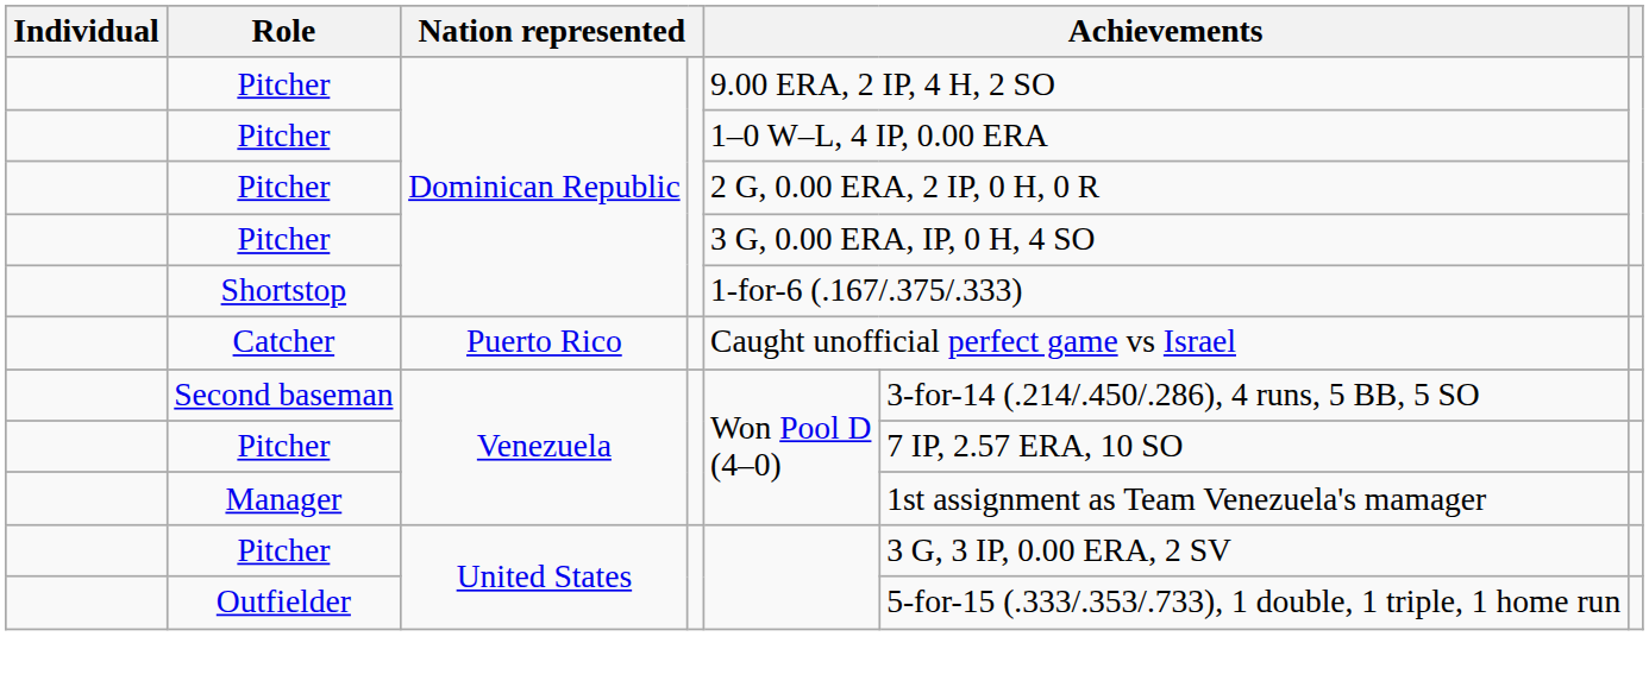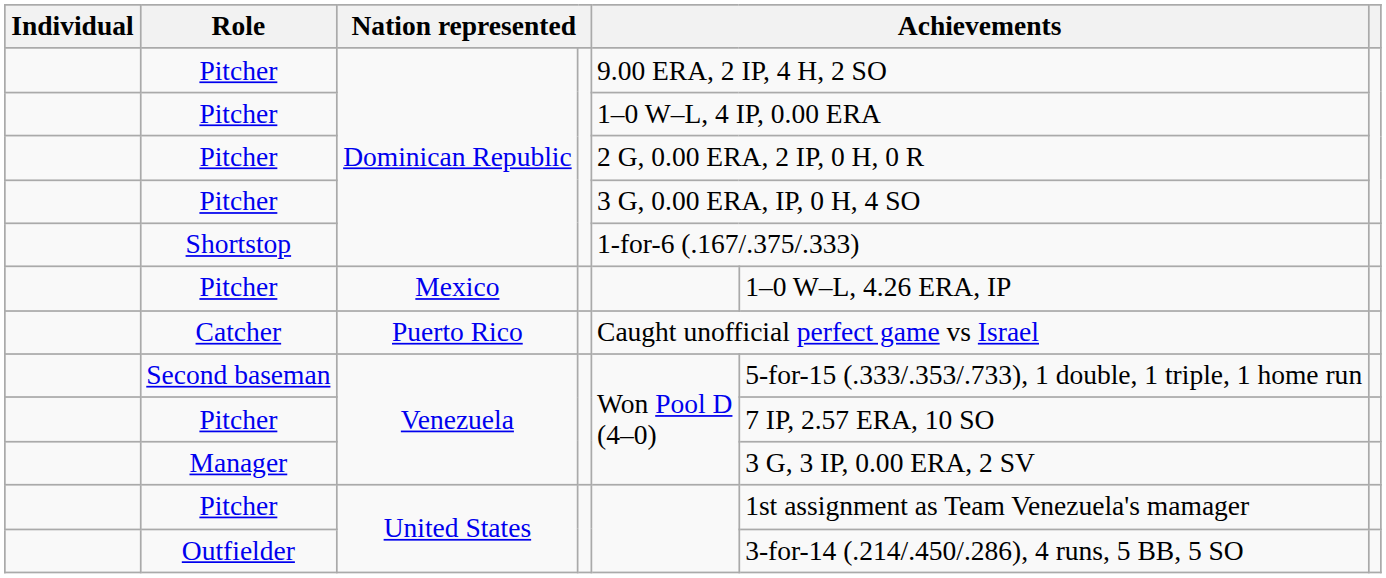+ row: Pitcher | Mexico | 1–0 W–L, 4.26 ERA, IP
Second baseman | column 6: 3-for-14 (.214/.450/.286), 4 runs, 5 BB, 5 SO -> 5-for-15 (.333/.353/.733), 1 double, 1 triple, 1 home run
Manager | column 6: 1st assignment as Team Venezuela's mamager -> 3 G, 3 IP, 0.00 ERA, 2 SV
Pitcher / United States | column 6: 3 G, 3 IP, 0.00 ERA, 2 SV -> 1st assignment as Team Venezuela's mamager
Outfielder | column 6: 5-for-15 (.333/.353/.733), 1 double, 1 triple, 1 home run -> 3-for-14 (.214/.450/.286), 4 runs, 5 BB, 5 SO
